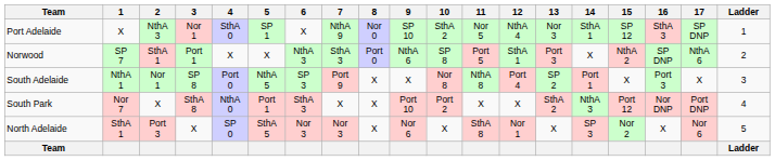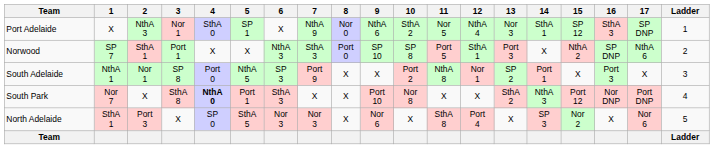Port Adelaide | 9: SP 10 -> NthA 6
Norwood | 9: NthA 6 -> SP 10
South Adelaide | 10: Nor 8 -> Port 2
South Adelaide | 12: Port 4 -> Nor 1
South Park | 4: normal -> bold
South Park | 10: Port 2 -> Nor 8
North Adelaide | 12: Nor 1 -> Port 4
